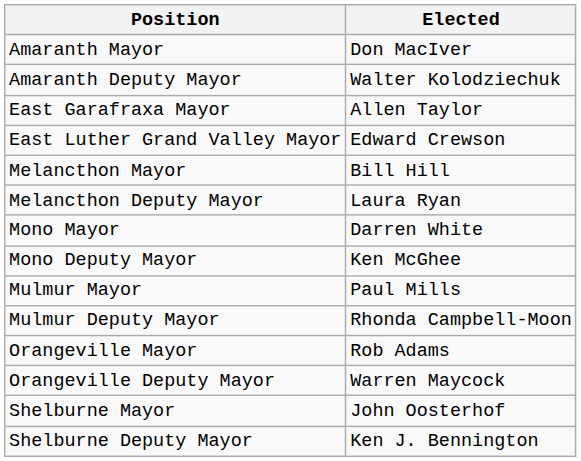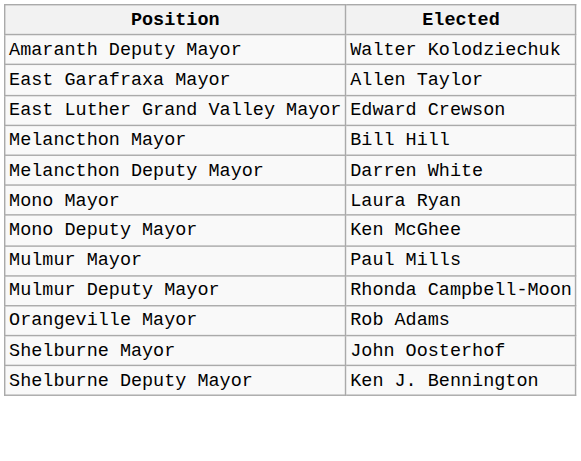- row: Amaranth Mayor | Don MacIver
Melancthon Deputy Mayor | Elected: Laura Ryan -> Darren White
Mono Mayor | Elected: Darren White -> Laura Ryan
- row: Orangeville Deputy Mayor | Warren Maycock
